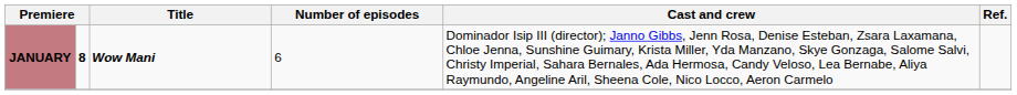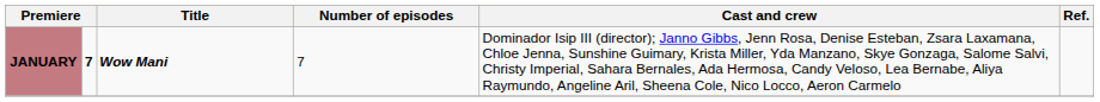JANUARY | column 2: 8 -> 7
JANUARY | Number of episodes: 6 -> 7
